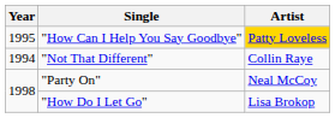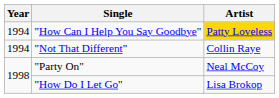"How Can I Help You Say Goodbye" | Year: 1995 -> 1994
